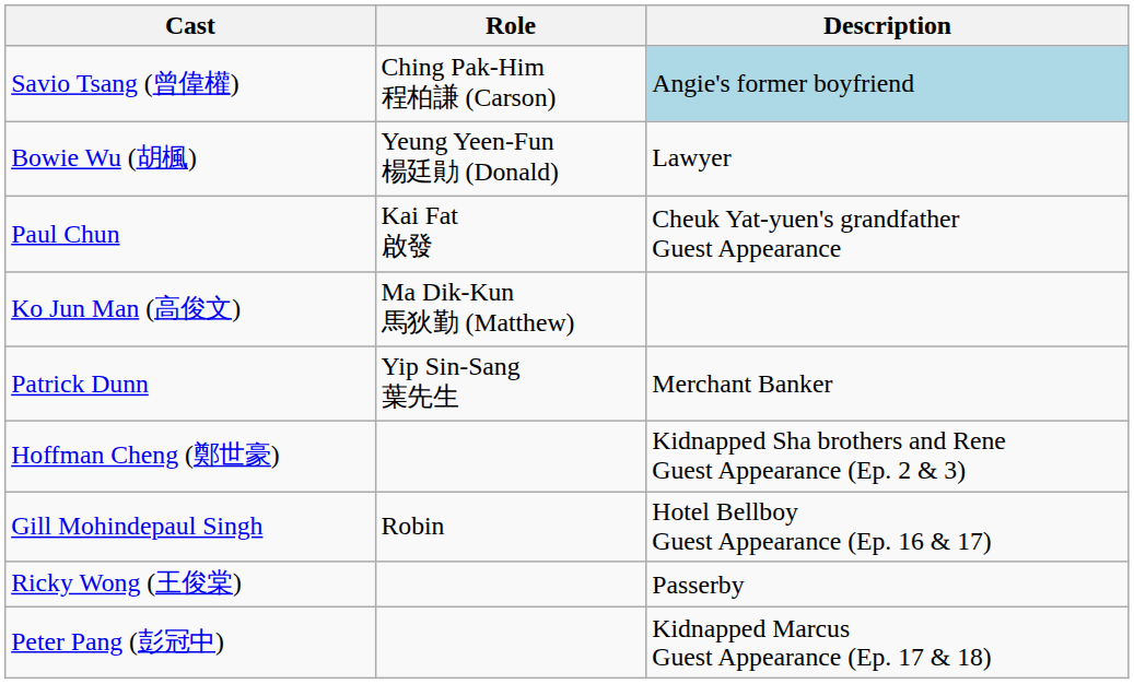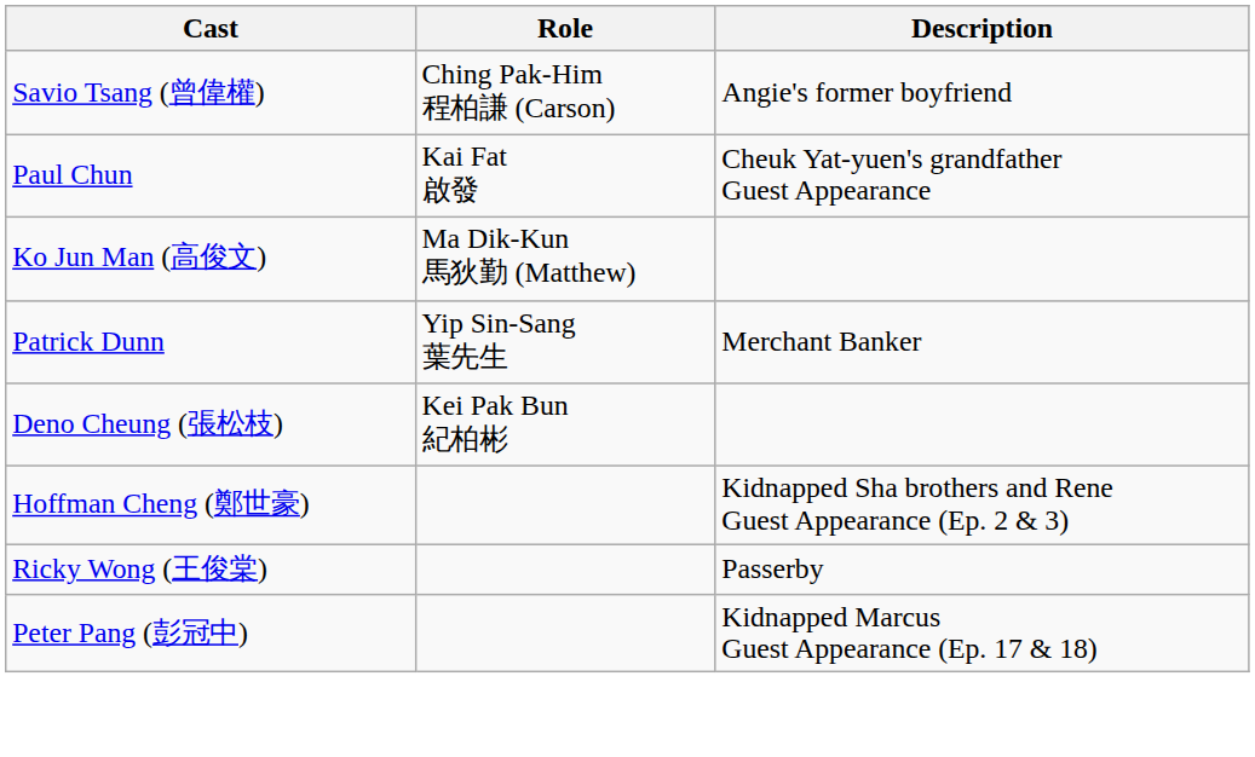Savio Tsang (曾偉權) | Description: lightblue background -> no background
- row: Bowie Wu (胡楓) | Yeung Yeen-Fun 楊廷勛 (Donald) | Lawyer
+ row: Deno Cheung (張松枝) | Kei Pak Bun 紀柏彬
- row: Gill Mohindepaul Singh | Robin | Hotel Bellboy Guest Appearance (Ep. 16 & 17)
